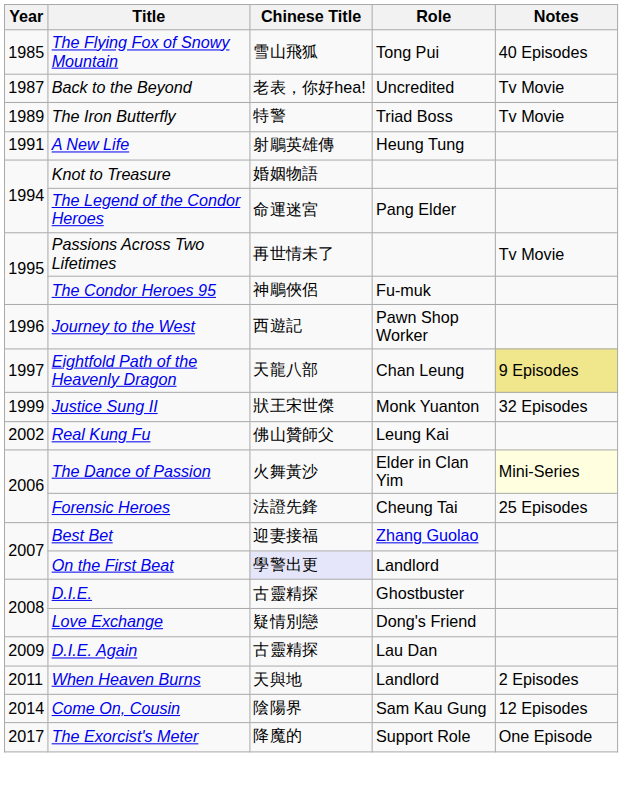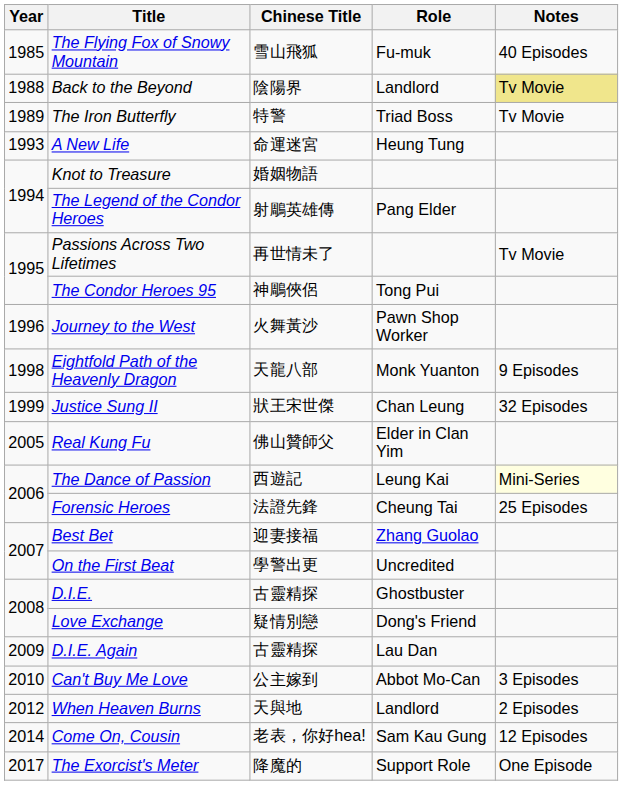The Flying Fox of Snowy Mountain | Role: Tong Pui -> Fu-muk
Back to the Beyond | Year: 1987 -> 1988
Back to the Beyond | Chinese Title: 老表，你好hea! -> 陰陽界
Back to the Beyond | Role: Uncredited -> Landlord
Back to the Beyond | Notes: no background -> khaki background
A New Life | Year: 1991 -> 1993
A New Life | Chinese Title: 射鵰英雄傳 -> 命運迷宮
The Legend of the Condor Heroes | Chinese Title: 命運迷宮 -> 射鵰英雄傳
The Condor Heroes 95 | Role: Fu-muk -> Tong Pui
Journey to the West | Chinese Title: 西遊記 -> 火舞黃沙
Eightfold Path of the Heavenly Dragon | Year: 1997 -> 1998
Eightfold Path of the Heavenly Dragon | Role: Chan Leung -> Monk Yuanton
Eightfold Path of the Heavenly Dragon | Notes: khaki background -> no background
Justice Sung II | Role: Monk Yuanton -> Chan Leung
Real Kung Fu | Year: 2002 -> 2005
Real Kung Fu | Role: Leung Kai -> Elder in Clan Yim
The Dance of Passion | Chinese Title: 火舞黃沙 -> 西遊記
The Dance of Passion | Role: Elder in Clan Yim -> Leung Kai
On the First Beat | Chinese Title: lavender background -> no background
On the First Beat | Role: Landlord -> Uncredited
+ row: 2010 | Can't Buy Me Love | 公主嫁到 | Abbot Mo-Can | 3 Episodes
When Heaven Burns | Year: 2011 -> 2012
Come On, Cousin | Chinese Title: 陰陽界 -> 老表，你好hea!
